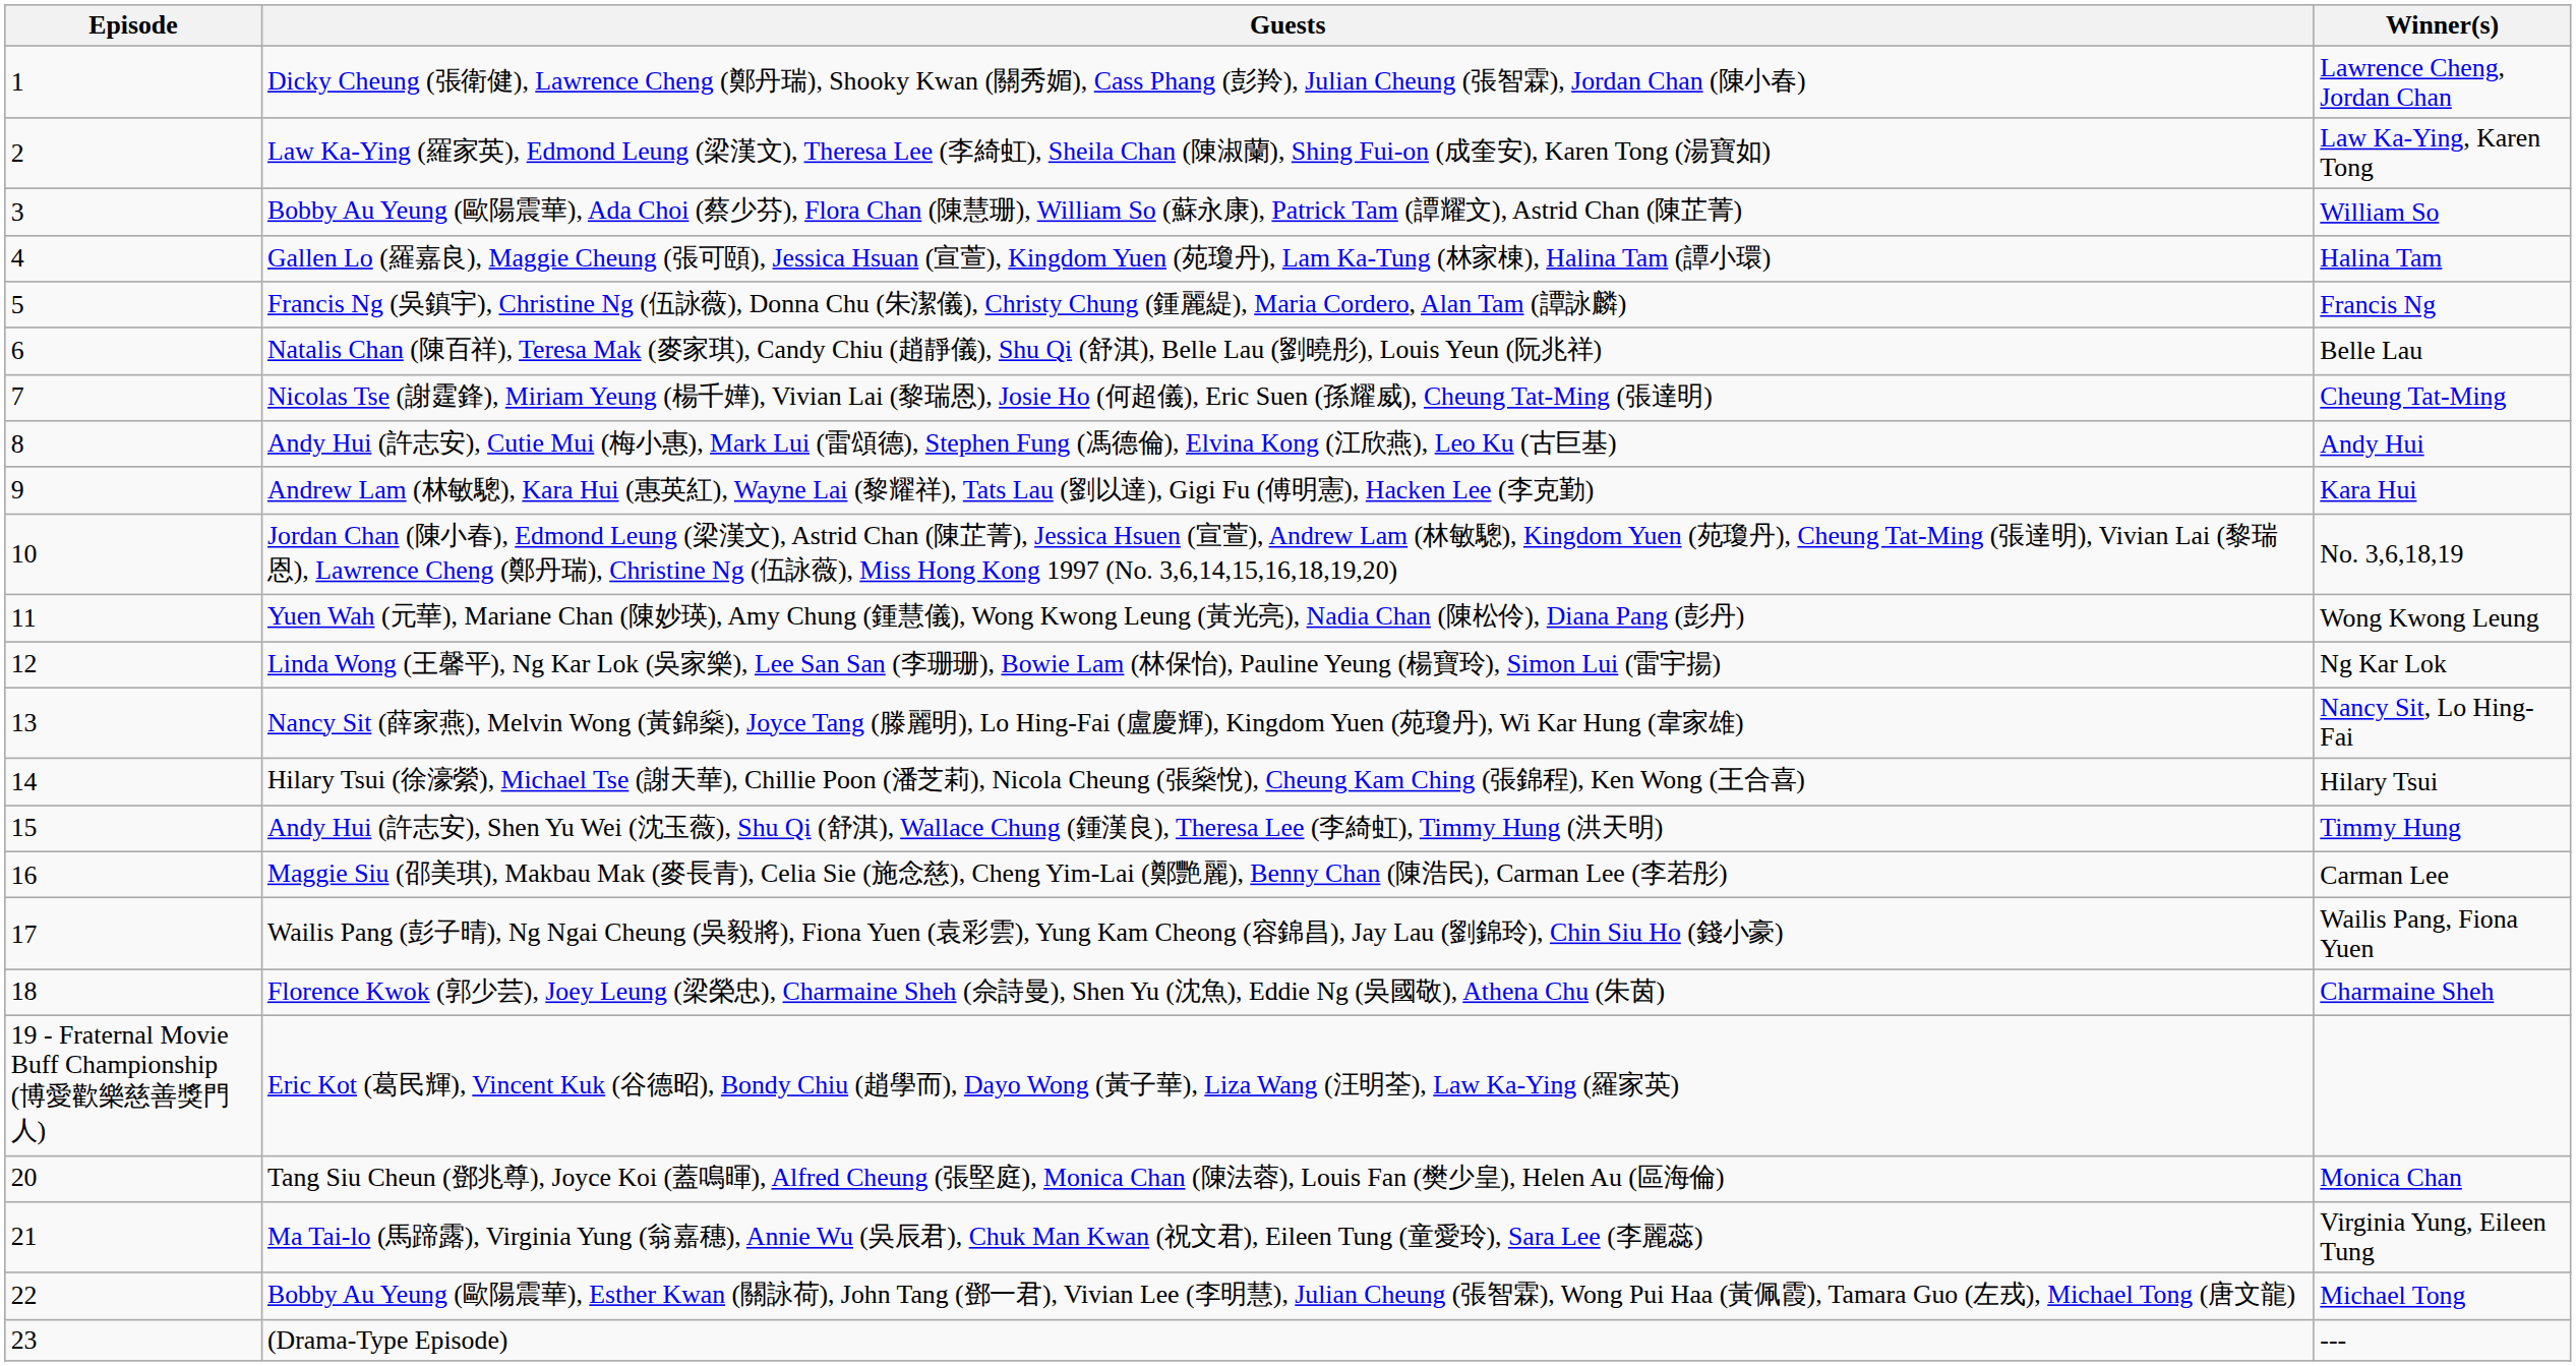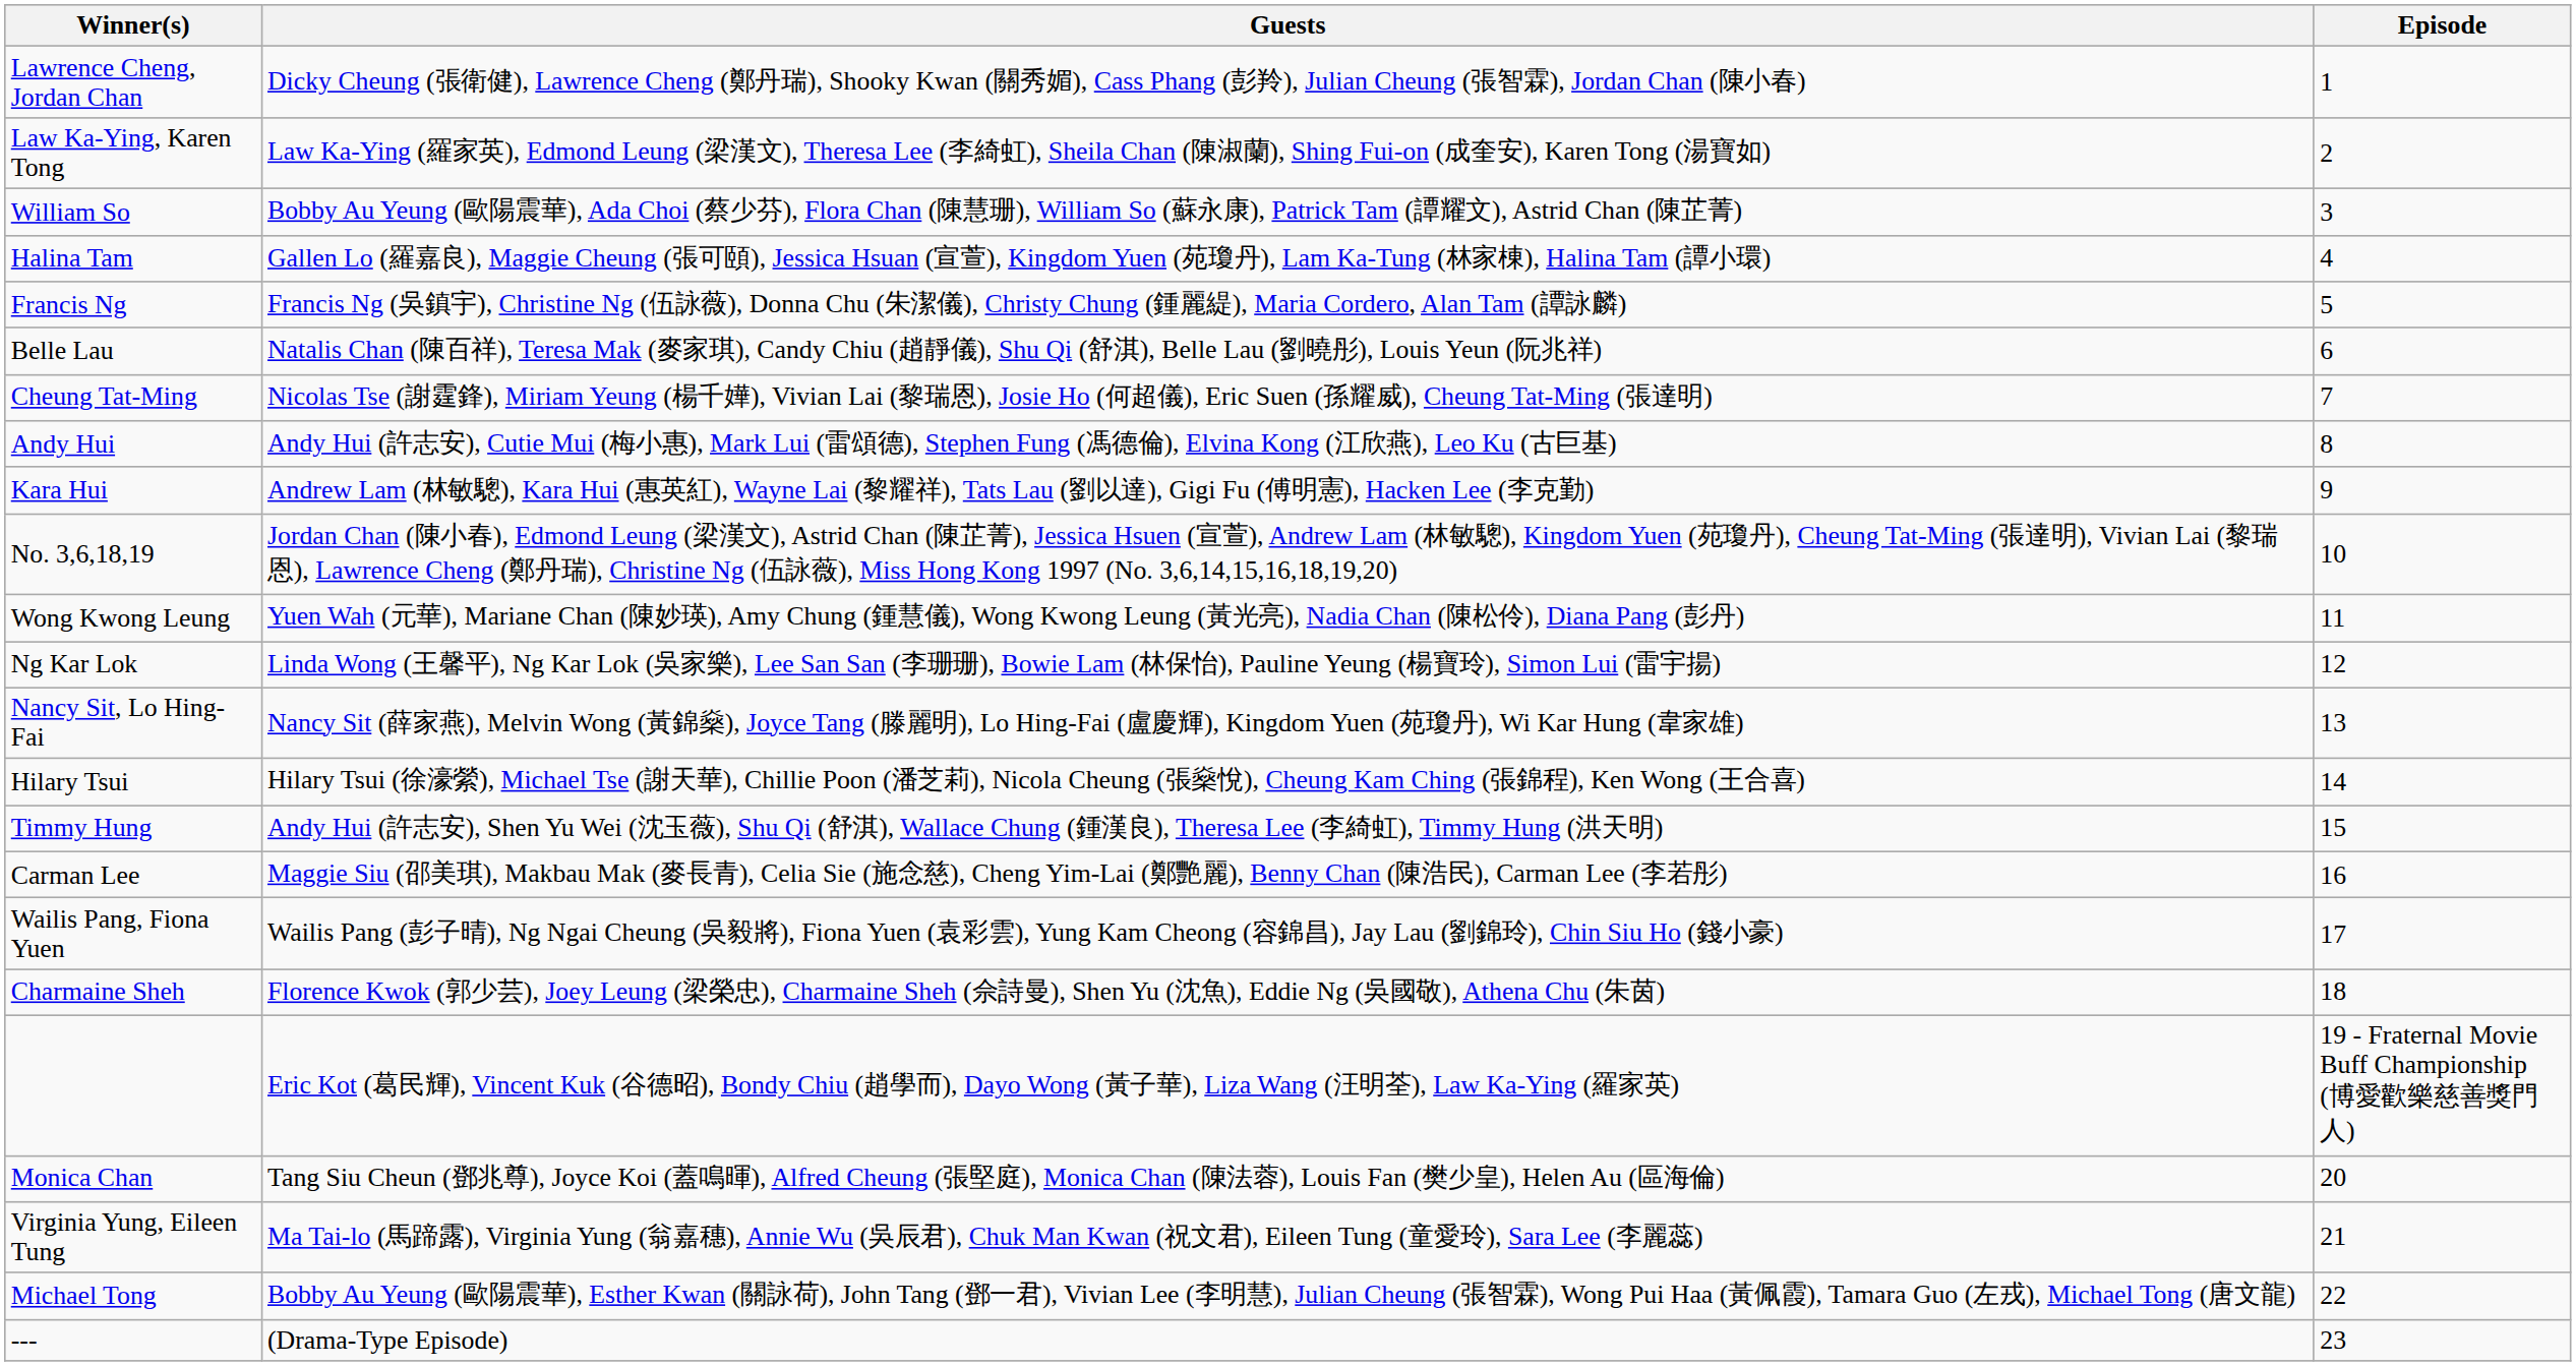columns swapped: Episode <-> Winner(s)
